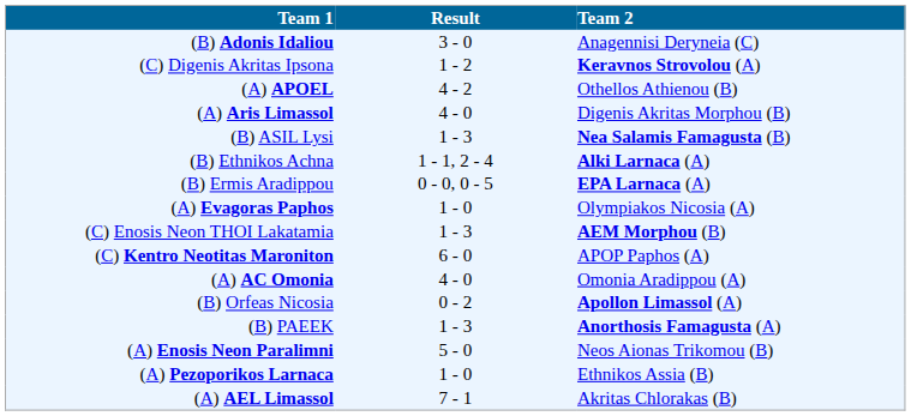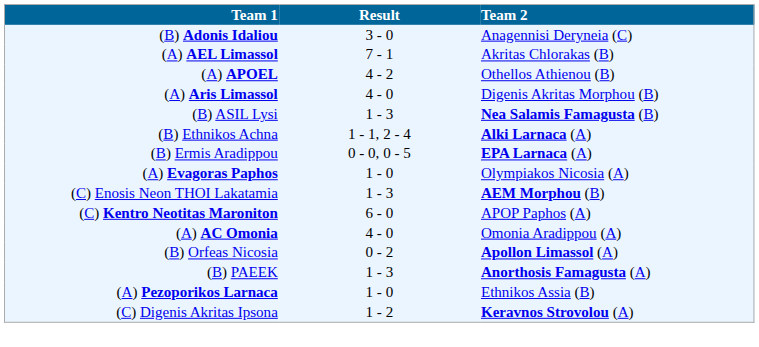rows swapped: (A) AEL Limassol <-> (C) Digenis Akritas Ipsona
- row: (A) Enosis Neon Paralimni | 5 - 0 | Neos Aionas Trikomou (B)
